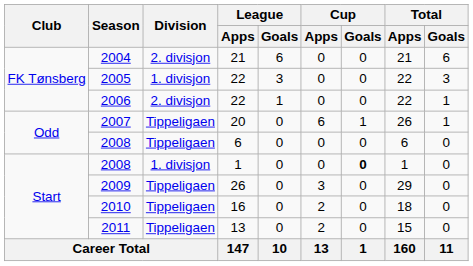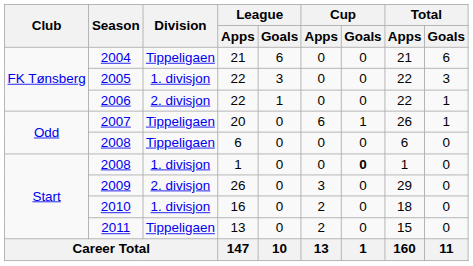2004 | Division: 2. divisjon -> Tippeligaen
2009 | Division: Tippeligaen -> 2. divisjon
2010 | Division: Tippeligaen -> 1. divisjon
